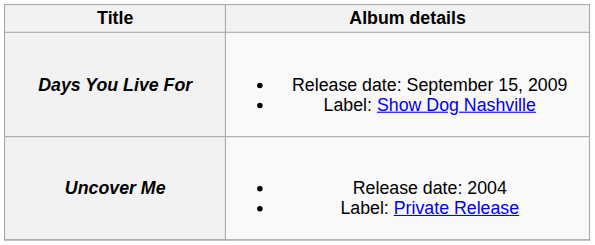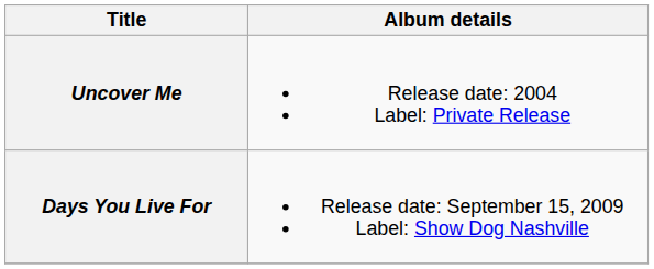rows swapped: Uncover Me <-> Days You Live For
